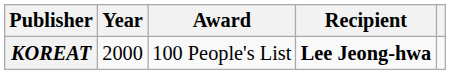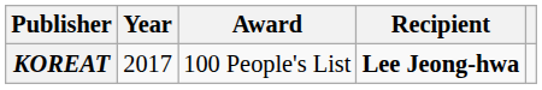KOREAT | Year: 2000 -> 2017
